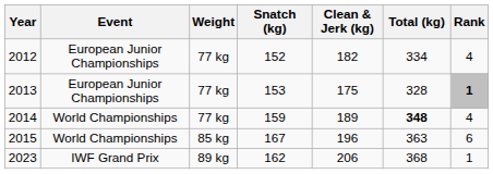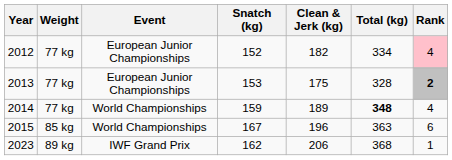columns swapped: Event <-> Weight
2012 | Rank: no background -> pink background
2013 | Rank: 1 -> 2
